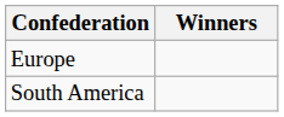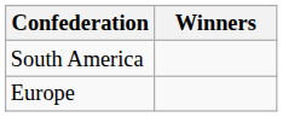rows swapped: Europe <-> South America
